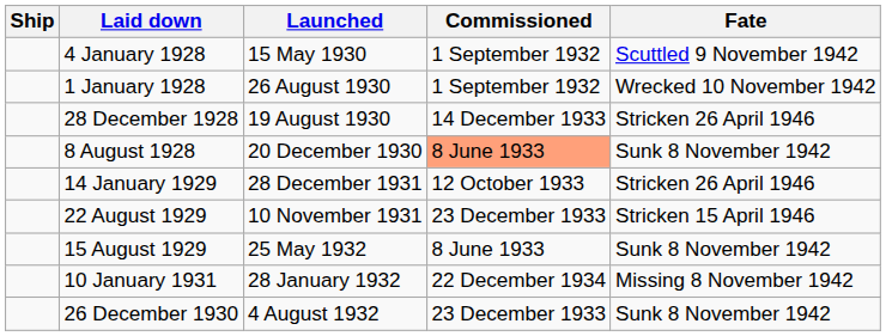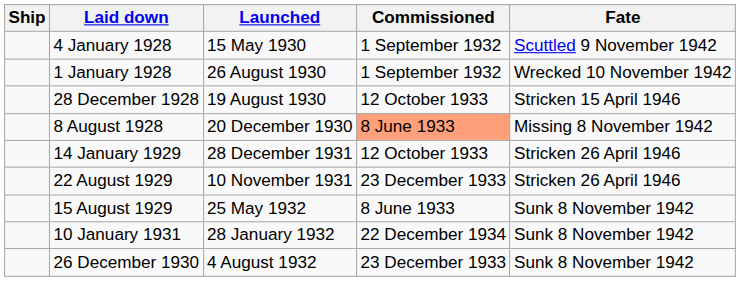28 December 1928 | Commissioned: 14 December 1933 -> 12 October 1933
28 December 1928 | Fate: Stricken 26 April 1946 -> Stricken 15 April 1946
8 August 1928 | Fate: Sunk 8 November 1942 -> Missing 8 November 1942
22 August 1929 | Fate: Stricken 15 April 1946 -> Stricken 26 April 1946
10 January 1931 | Fate: Missing 8 November 1942 -> Sunk 8 November 1942
